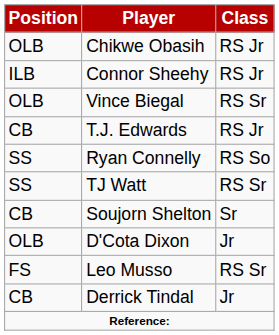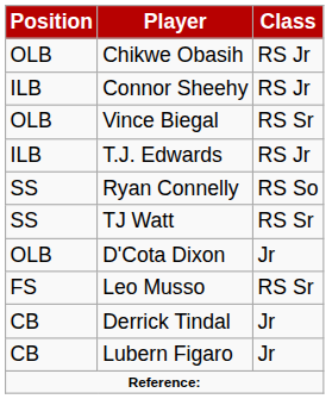T.J. Edwards | Position: CB -> ILB
- row: CB | Soujorn Shelton | Sr
+ row: CB | Lubern Figaro | Jr
